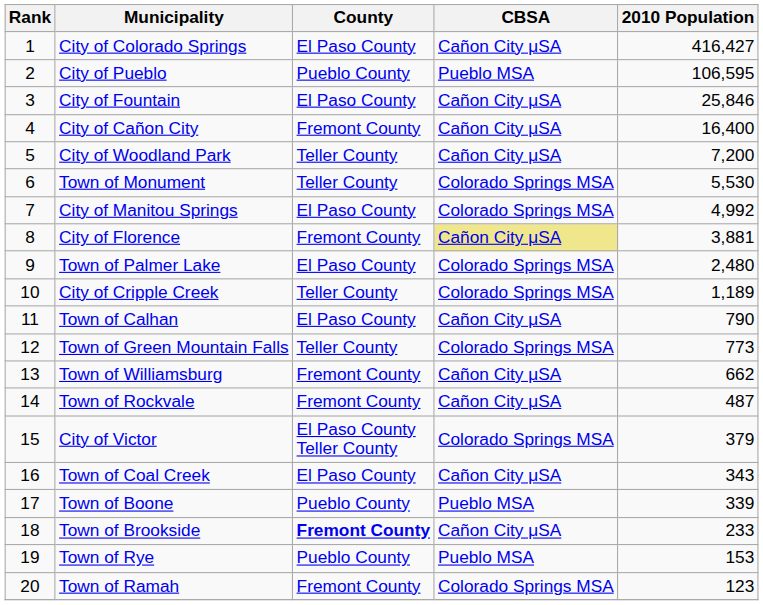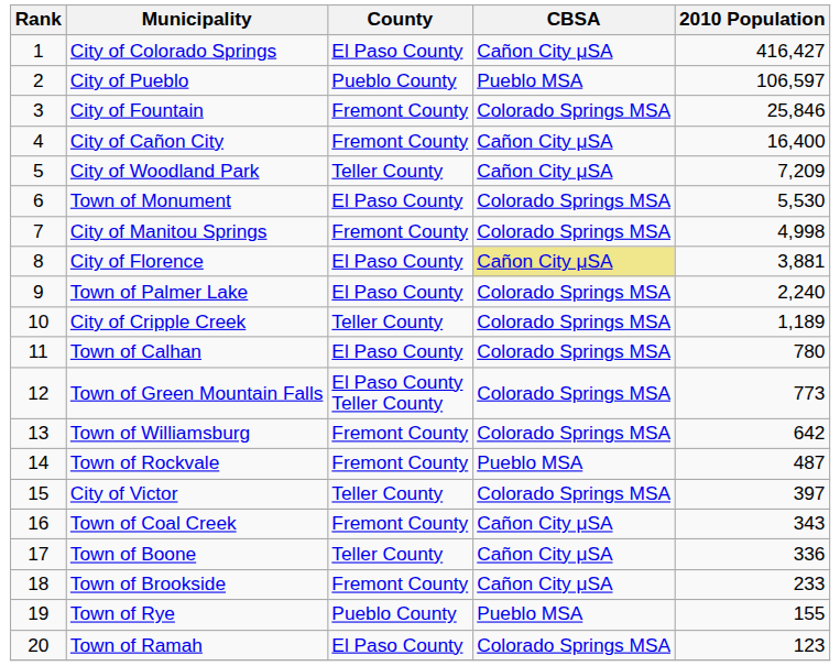City of Pueblo | 2010 Population: 106,595 -> 106,597
City of Fountain | County: El Paso County -> Fremont County
City of Fountain | CBSA: Cañon City μSA -> Colorado Springs MSA
City of Woodland Park | 2010 Population: 7,200 -> 7,209
Town of Monument | County: Teller County -> El Paso County
City of Manitou Springs | County: El Paso County -> Fremont County
City of Manitou Springs | 2010 Population: 4,992 -> 4,998
City of Florence | County: Fremont County -> El Paso County
Town of Palmer Lake | 2010 Population: 2,480 -> 2,240
Town of Calhan | CBSA: Cañon City μSA -> Colorado Springs MSA
Town of Calhan | 2010 Population: 790 -> 780
Town of Green Mountain Falls | County: Teller County -> El Paso County Teller County
Town of Williamsburg | CBSA: Cañon City μSA -> Colorado Springs MSA
Town of Williamsburg | 2010 Population: 662 -> 642
Town of Rockvale | CBSA: Cañon City μSA -> Pueblo MSA
City of Victor | County: El Paso County Teller County -> Teller County
City of Victor | 2010 Population: 379 -> 397
Town of Coal Creek | County: El Paso County -> Fremont County
Town of Boone | County: Pueblo County -> Teller County
Town of Boone | CBSA: Pueblo MSA -> Cañon City μSA
Town of Boone | 2010 Population: 339 -> 336
Town of Brookside | County: bold -> normal
Town of Rye | 2010 Population: 153 -> 155
Town of Ramah | County: Fremont County -> El Paso County
